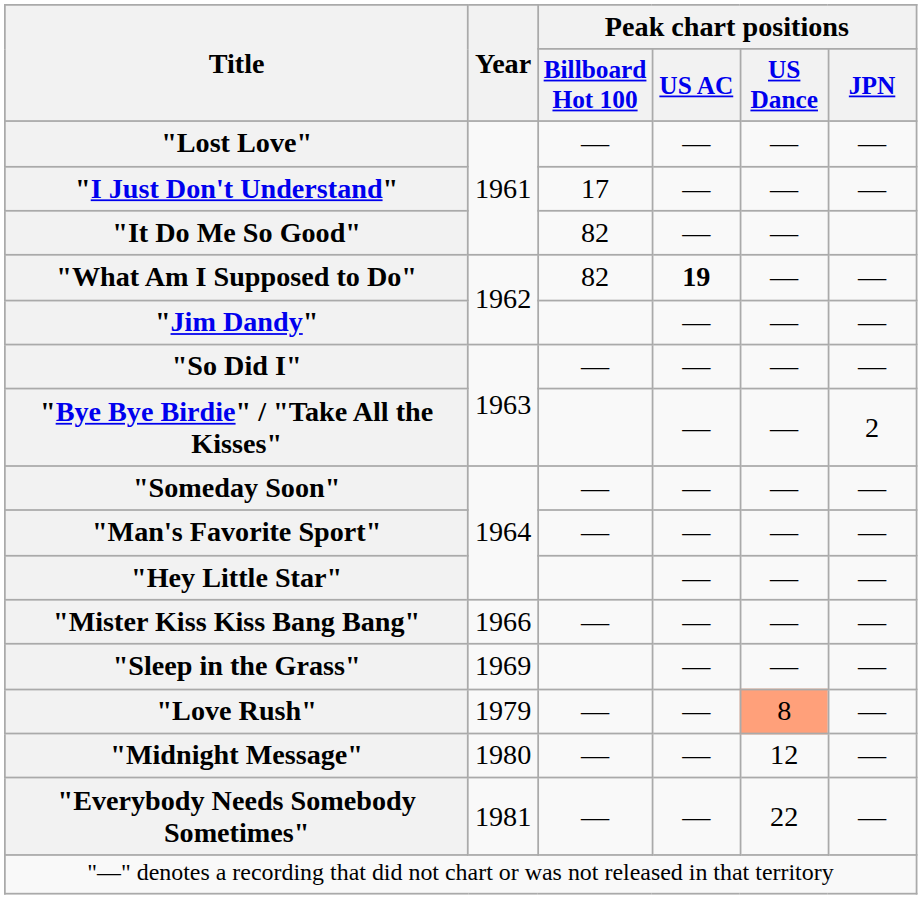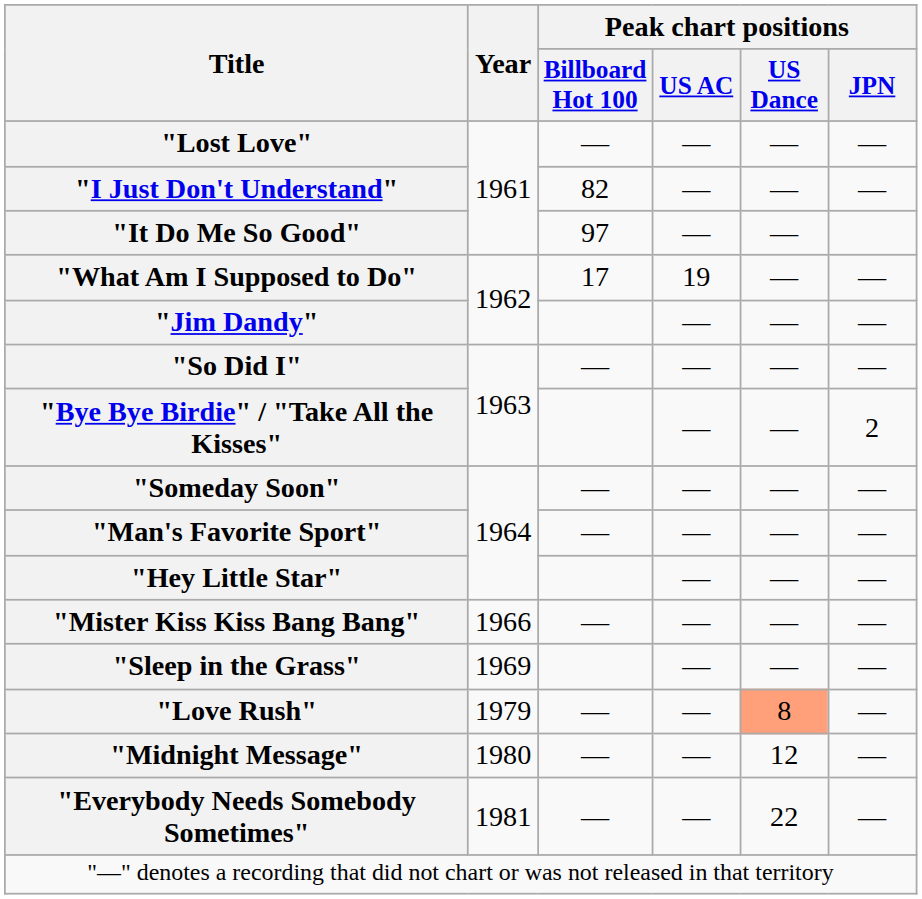"I Just Don't Understand" | Peak chart positions / Billboard Hot 100: 17 -> 82
"It Do Me So Good" | Peak chart positions / Billboard Hot 100: 82 -> 97
"What Am I Supposed to Do" | Peak chart positions / Billboard Hot 100: 82 -> 17
"What Am I Supposed to Do" | Peak chart positions / US AC: bold -> normal
